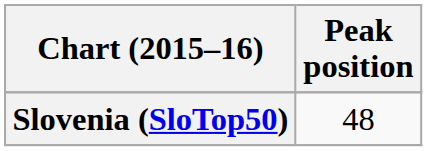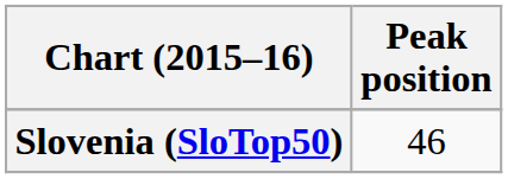Slovenia (SloTop50) | Peak position: 48 -> 46
